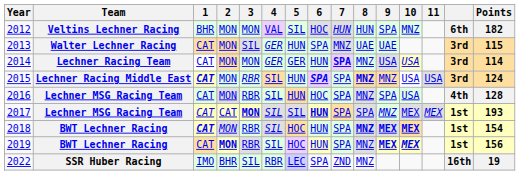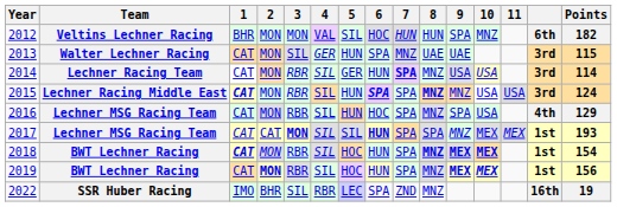2014 | 3: MON -> RBR
2014 | 4: GER -> SIL
2016 | Points: 128 -> 129
